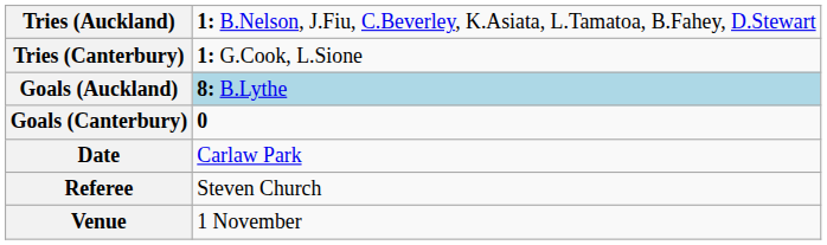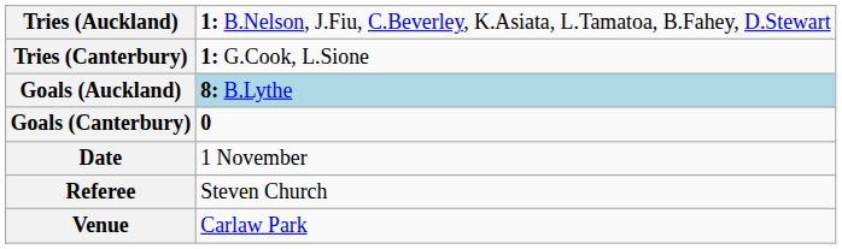Date | column 2: Carlaw Park -> 1 November
Venue | column 2: 1 November -> Carlaw Park
